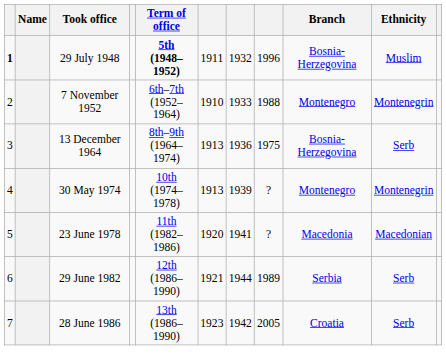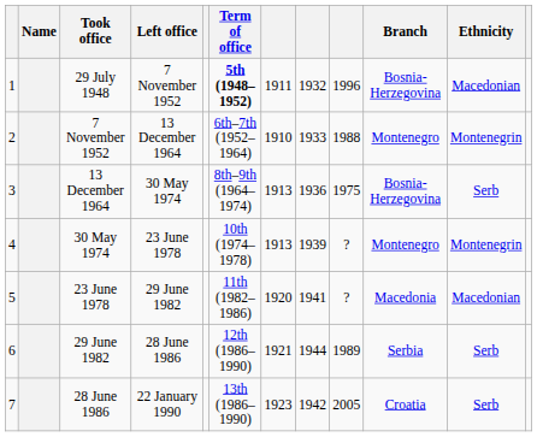+ column: Left office | 7 November 1952 | 13 December 1964 | 30 May 1974 | 23 June 1978 | 29 June 1982 | 28 June 1986 | 22 January 1990
29 July 1948 | column 1: bold -> normal
29 July 1948 | Ethnicity: Muslim -> Macedonian
